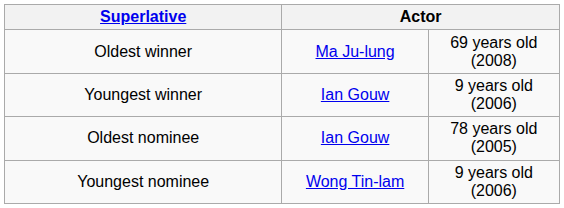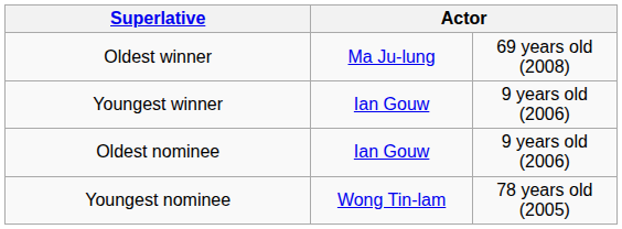Oldest nominee | column 3: 78 years old (2005) -> 9 years old (2006)
Youngest nominee | column 3: 9 years old (2006) -> 78 years old (2005)
